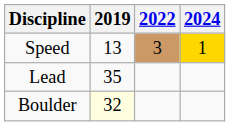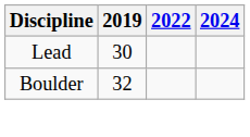- row: Speed | 13 | 3 | 1
Lead | 2019: 35 -> 30
Boulder | 2019: lightyellow background -> no background
